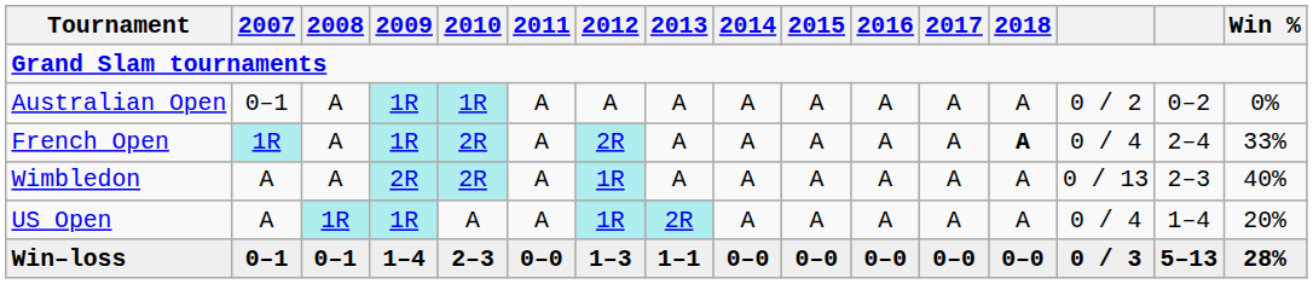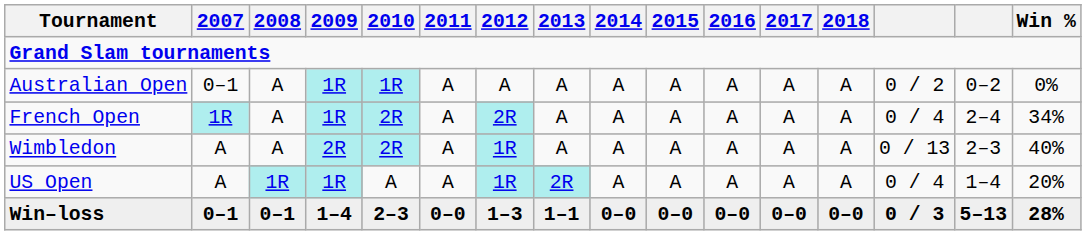French Open | 2018: bold -> normal
French Open | Win %: 33% -> 34%
